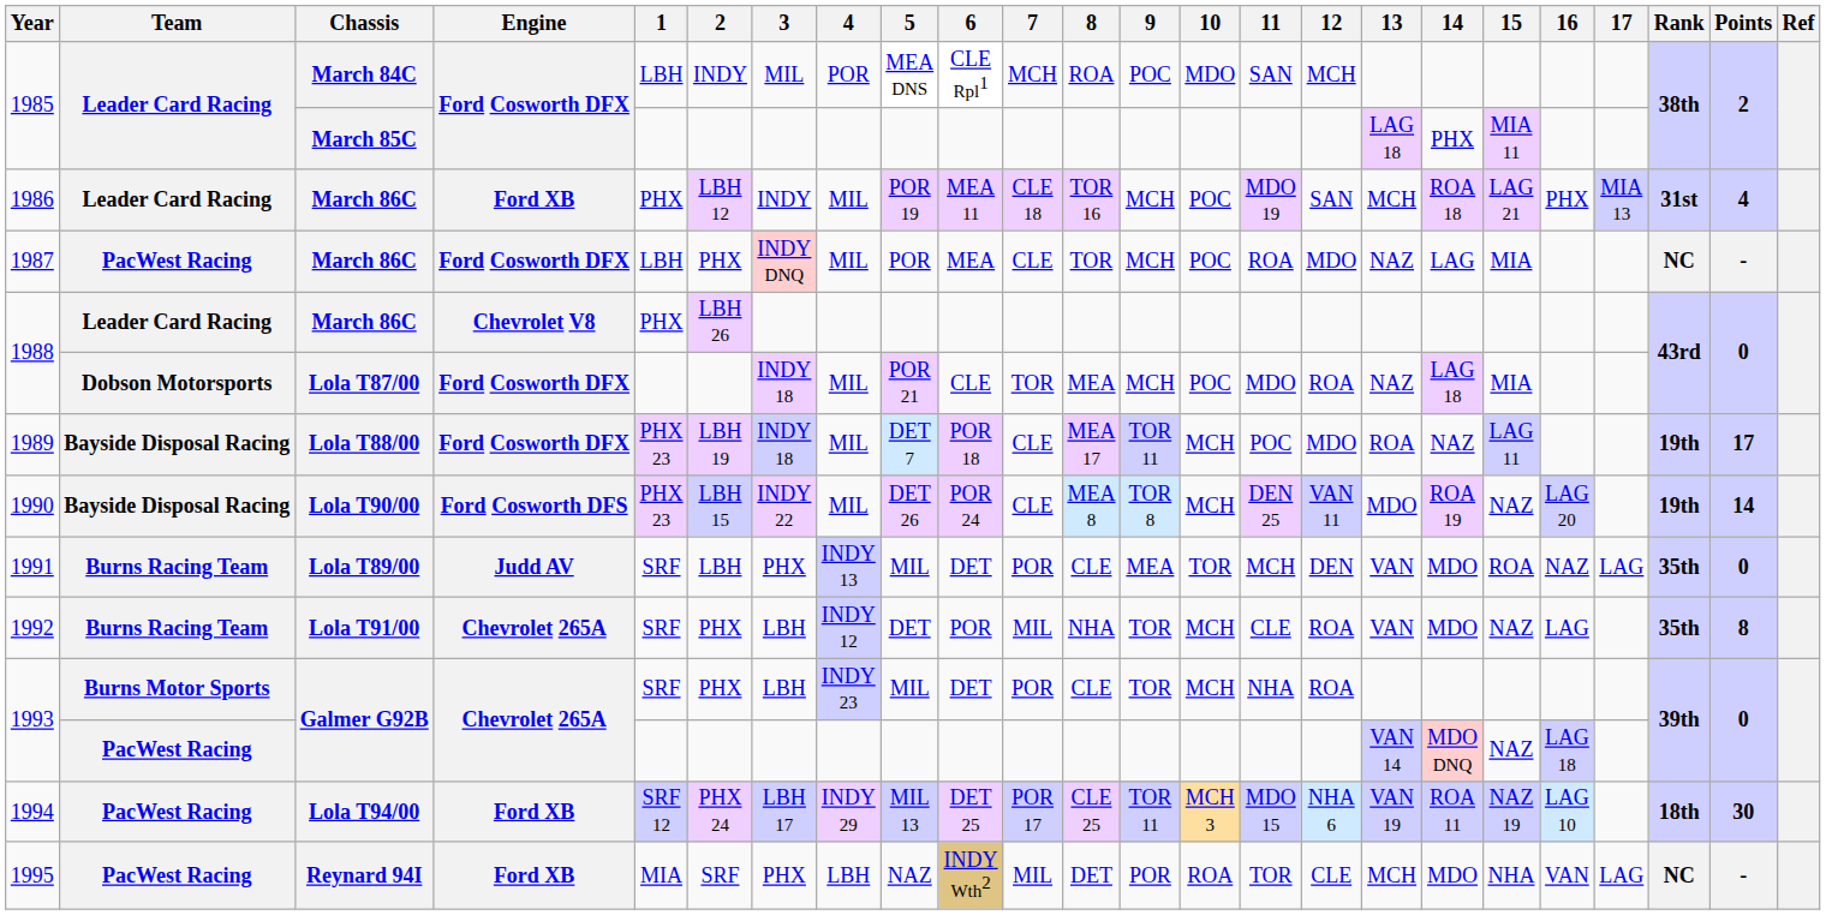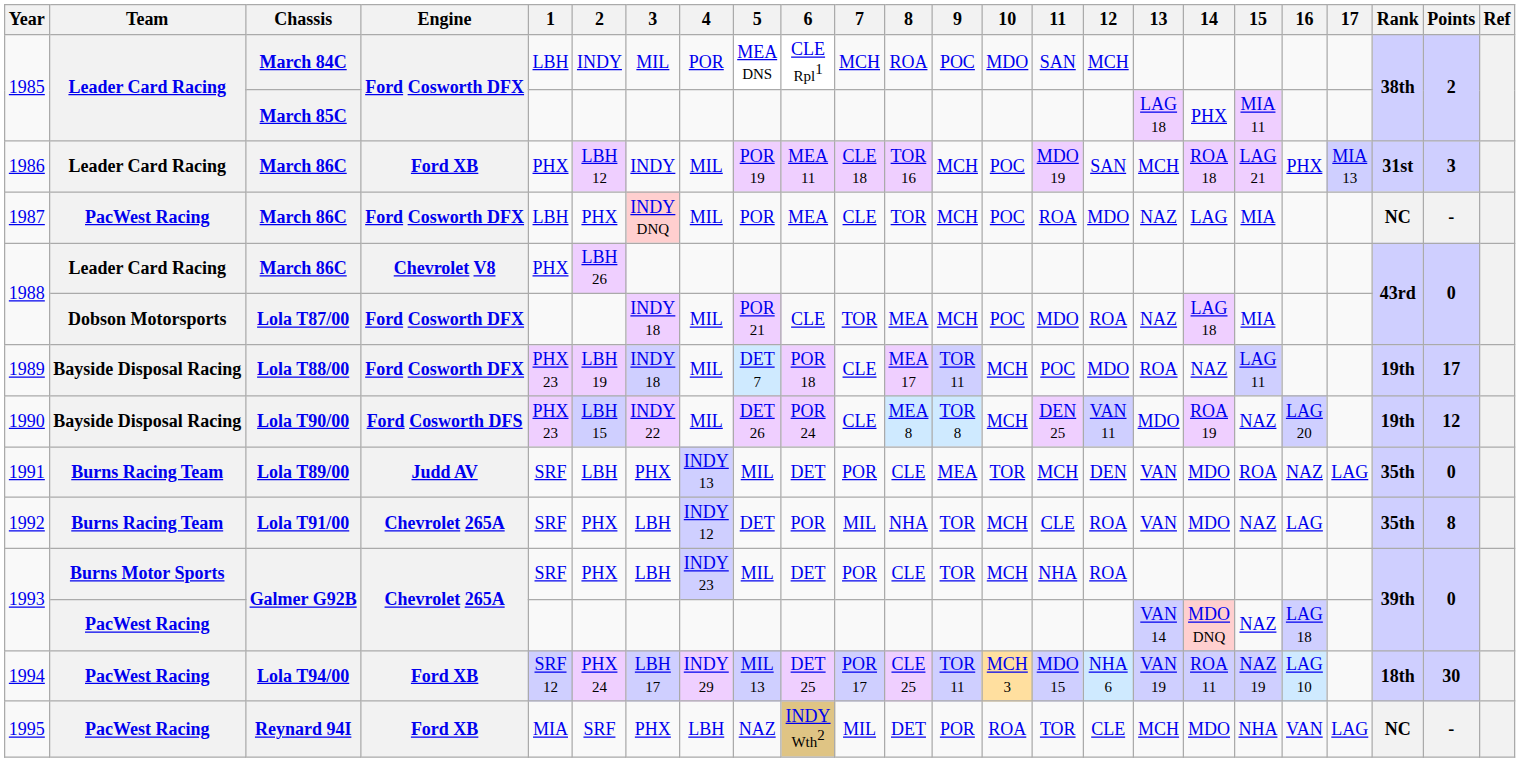1986 | Points: 4 -> 3
1990 | Points: 14 -> 12
